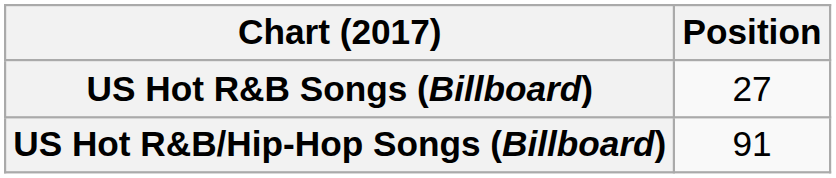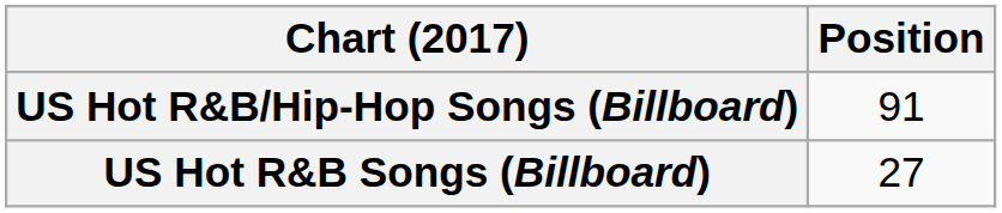rows swapped: US Hot R&B Songs (Billboard) <-> US Hot R&B/Hip-Hop Songs (Billboard)
